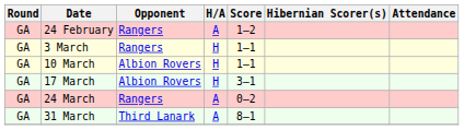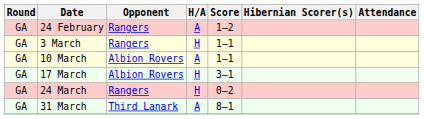10 March | H/A: H -> A
24 March | H/A: A -> H
